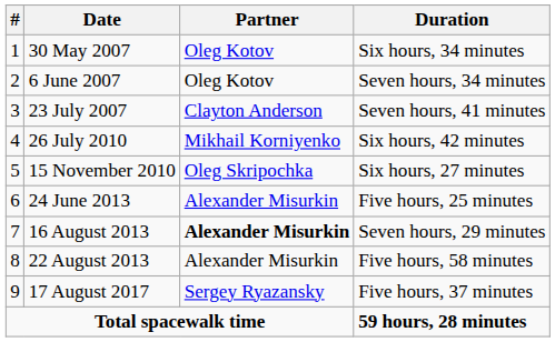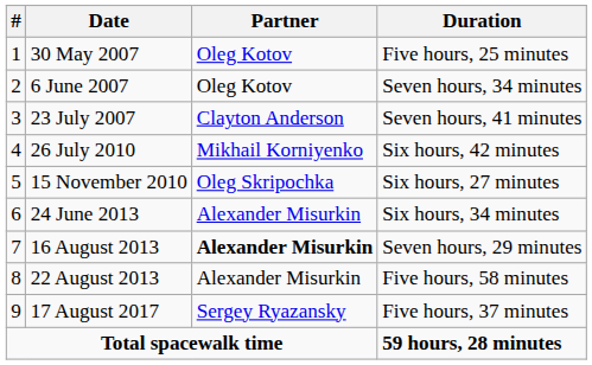30 May 2007 | Duration: Six hours, 34 minutes -> Five hours, 25 minutes
24 June 2013 | Duration: Five hours, 25 minutes -> Six hours, 34 minutes
